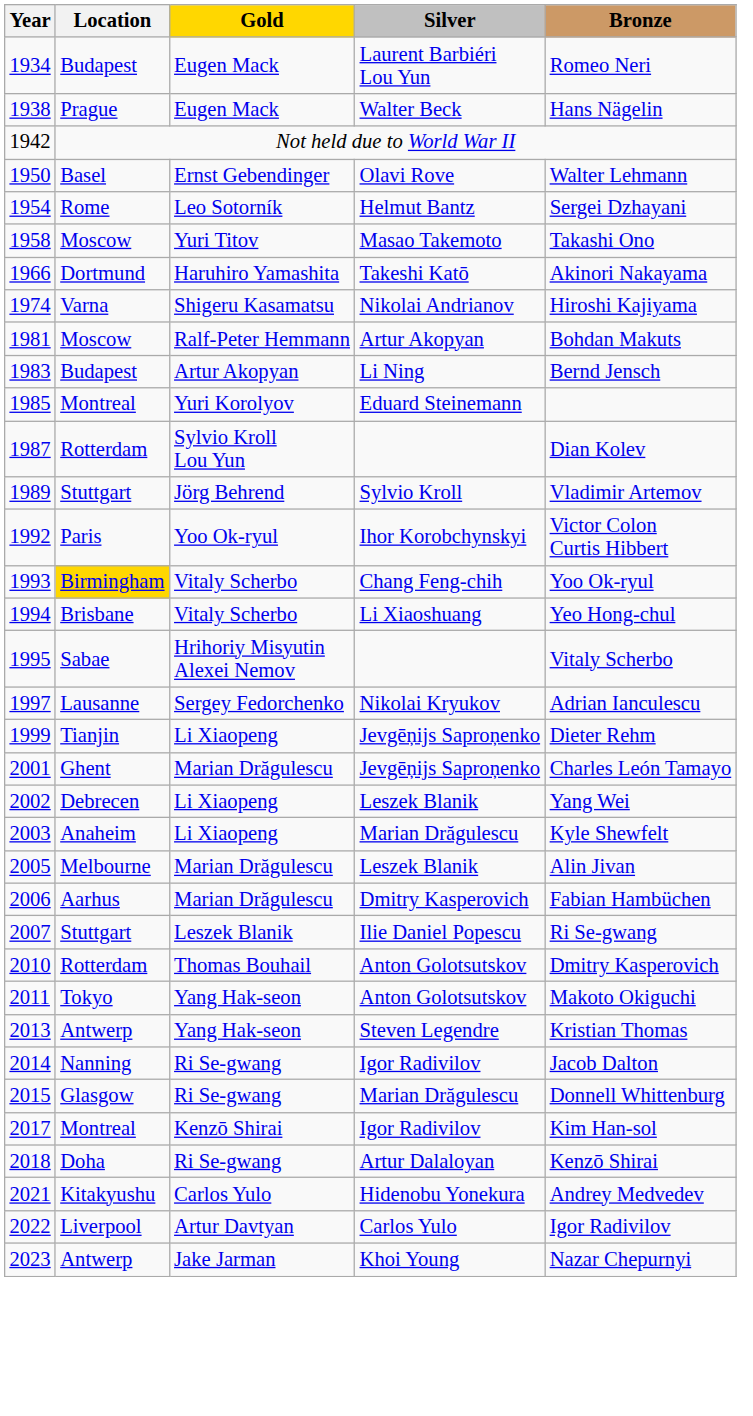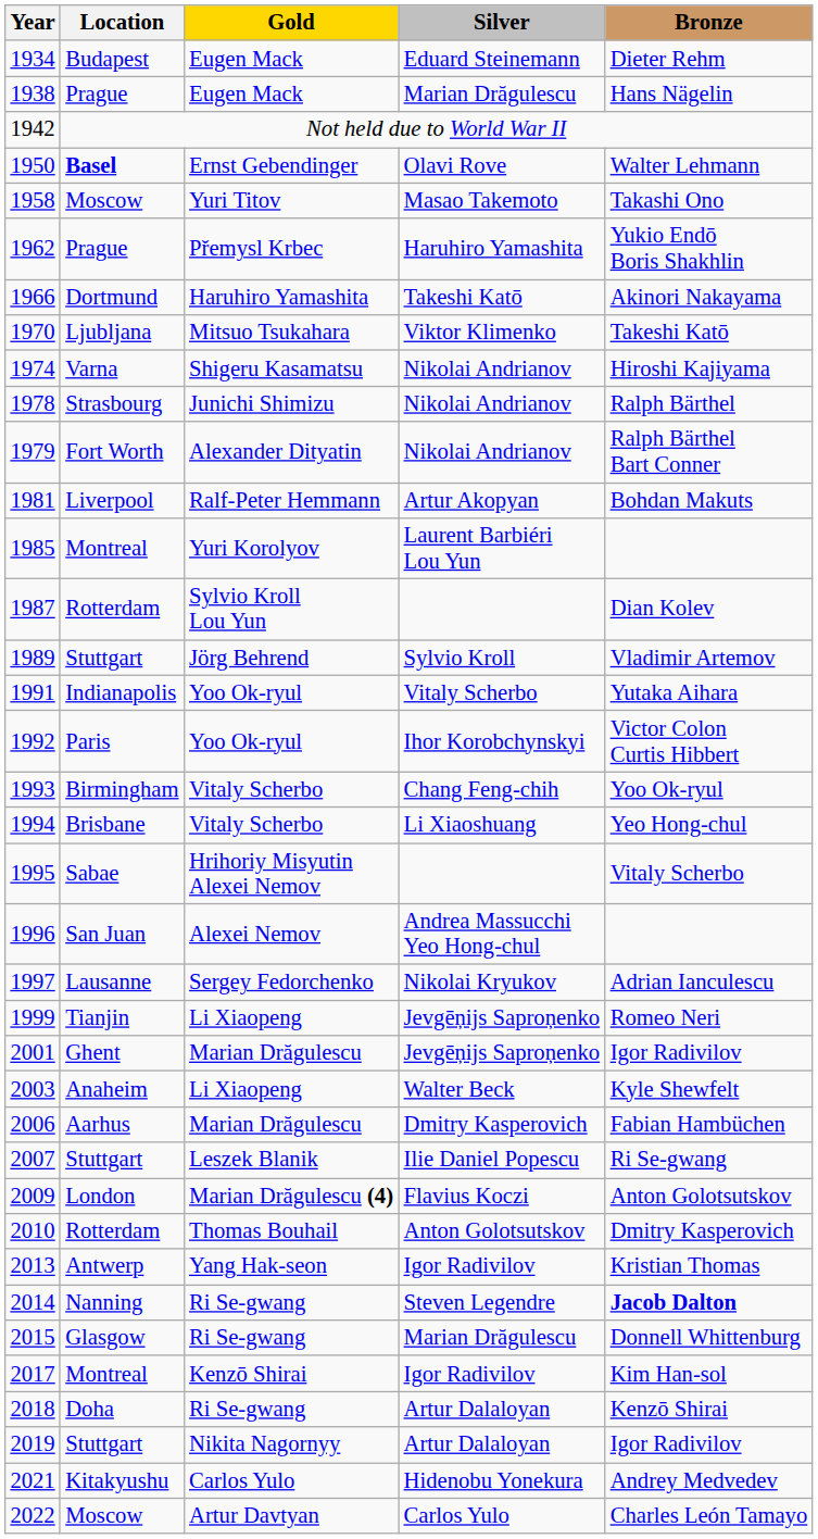1934 | Silver: Laurent Barbiéri Lou Yun -> Eduard Steinemann
1934 | Bronze: Romeo Neri -> Dieter Rehm
1938 | Silver: Walter Beck -> Marian Drăgulescu
1950 | Location: normal -> bold
- row: 1954 | Rome | Leo Sotorník | Helmut Bantz | Sergei Dzhayani
+ row: 1962 | Prague | Přemysl Krbec | Haruhiro Yamashita | Yukio Endō Boris Shakhlin
+ row: 1970 | Ljubljana | Mitsuo Tsukahara | Viktor Klimenko | Takeshi Katō
+ row: 1978 | Strasbourg | Junichi Shimizu | Nikolai Andrianov | Ralph Bärthel
+ row: 1979 | Fort Worth | Alexander Dityatin | Nikolai Andrianov | Ralph Bärthel Bart Conner
1981 | Location: Moscow -> Liverpool
- row: 1983 | Budapest | Artur Akopyan | Li Ning | Bernd Jensch
1985 | Silver: Eduard Steinemann -> Laurent Barbiéri Lou Yun
+ row: 1991 | Indianapolis | Yoo Ok-ryul | Vitaly Scherbo | Yutaka Aihara
1993 | Location: gold background -> no background
+ row: 1996 | San Juan | Alexei Nemov | Andrea Massucchi Yeo Hong-chul
1999 | Bronze: Dieter Rehm -> Romeo Neri
2001 | Bronze: Charles León Tamayo -> Igor Radivilov
- row: 2002 | Debrecen | Li Xiaopeng | Leszek Blanik | Yang Wei
2003 | Silver: Marian Drăgulescu -> Walter Beck
- row: 2005 | Melbourne | Marian Drăgulescu | Leszek Blanik | Alin Jivan
+ row: 2009 | London | Marian Drăgulescu (4) | Flavius Koczi | Anton Golotsutskov
- row: 2011 | Tokyo | Yang Hak-seon | Anton Golotsutskov | Makoto Okiguchi
2013 | Silver: Steven Legendre -> Igor Radivilov
2014 | Silver: Igor Radivilov -> Steven Legendre
2014 | Bronze: normal -> bold
+ row: 2019 | Stuttgart | Nikita Nagornyy | Artur Dalaloyan | Igor Radivilov
2022 | Location: Liverpool -> Moscow
2022 | Bronze: Igor Radivilov -> Charles León Tamayo
- row: 2023 | Antwerp | Jake Jarman | Khoi Young | Nazar Chepurnyi
